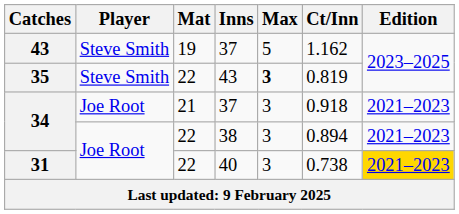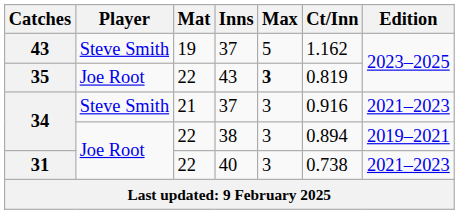35 | Player: Steve Smith -> Joe Root
34 / 37 | Player: Joe Root -> Steve Smith
34 / 37 | Ct/Inn: 0.918 -> 0.916
34 / 38 | Edition: 2021–2023 -> 2019–2021
31 | Edition: gold background -> no background
